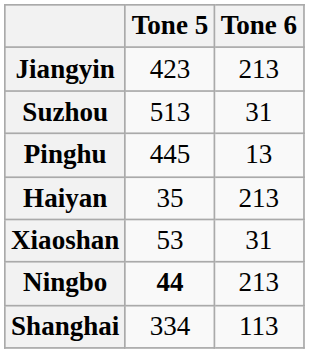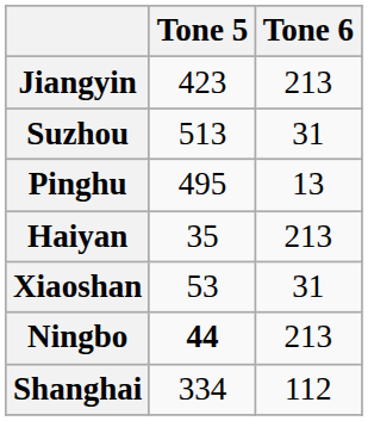Pinghu | Tone 5: 445 -> 495
Shanghai | Tone 6: 113 -> 112
